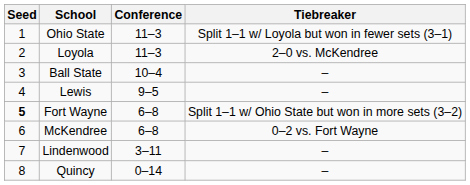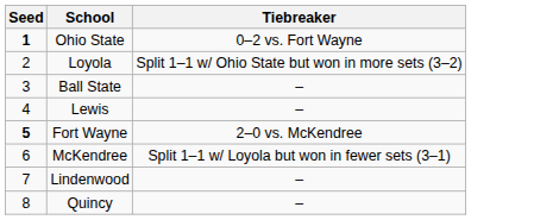- column: Conference | 11–3 | 11–3 | 10–4 | 9–5 | 6–8 | 6–8 | 3–11 | 0–14
Ohio State | Seed: normal -> bold
Ohio State | Tiebreaker: Split 1–1 w/ Loyola but won in fewer sets (3–1) -> 0–2 vs. Fort Wayne
Loyola | Tiebreaker: 2–0 vs. McKendree -> Split 1–1 w/ Ohio State but won in more sets (3–2)
Fort Wayne | Tiebreaker: Split 1–1 w/ Ohio State but won in more sets (3–2) -> 2–0 vs. McKendree
McKendree | Tiebreaker: 0–2 vs. Fort Wayne -> Split 1–1 w/ Loyola but won in fewer sets (3–1)
